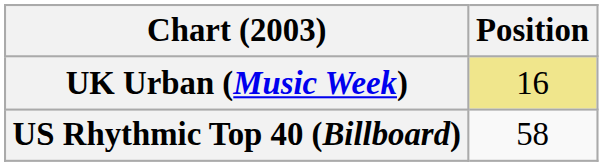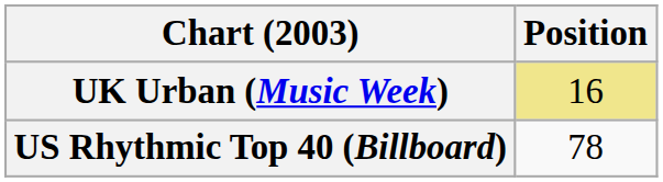US Rhythmic Top 40 (Billboard) | Position: 58 -> 78
